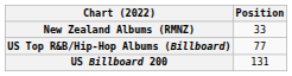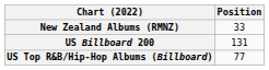rows swapped: US Billboard 200 <-> US Top R&B/Hip-Hop Albums (Billboard)
